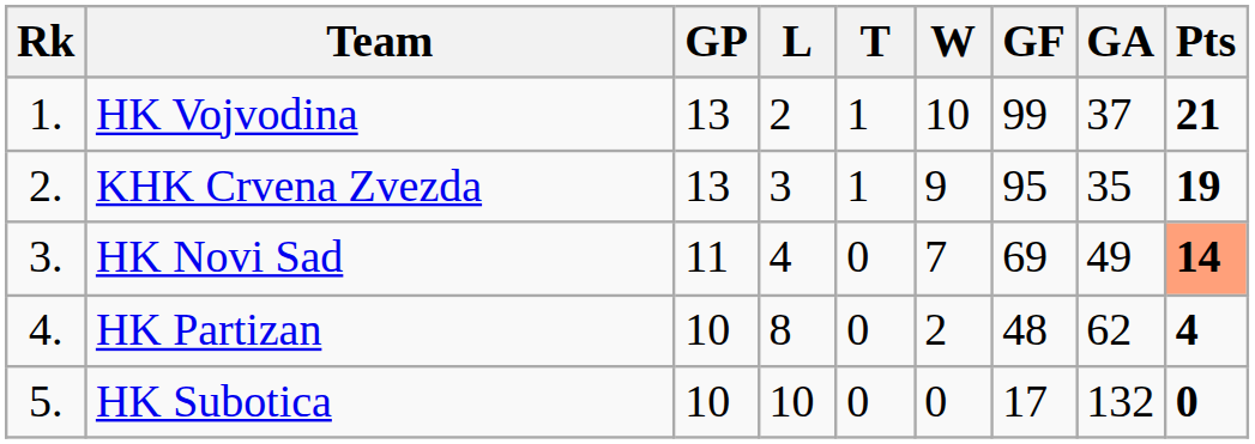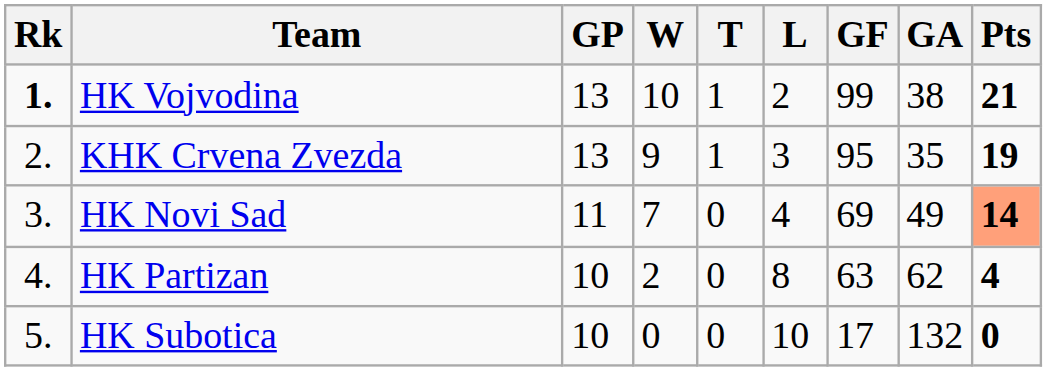columns swapped: W <-> L
HK Vojvodina | Rk: normal -> bold
HK Vojvodina | GA: 37 -> 38
HK Partizan | GF: 48 -> 63
